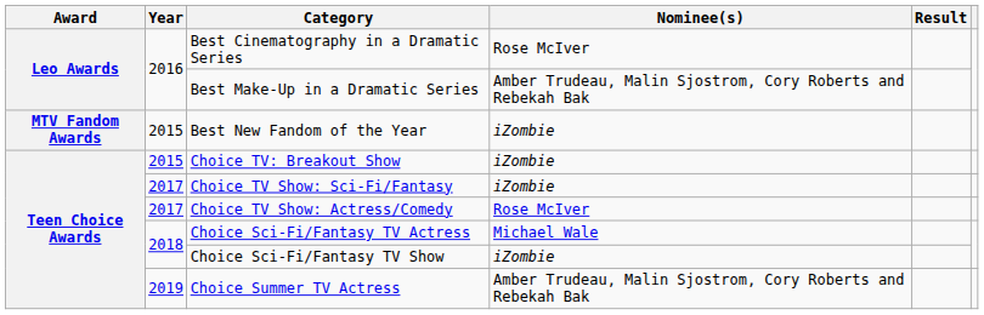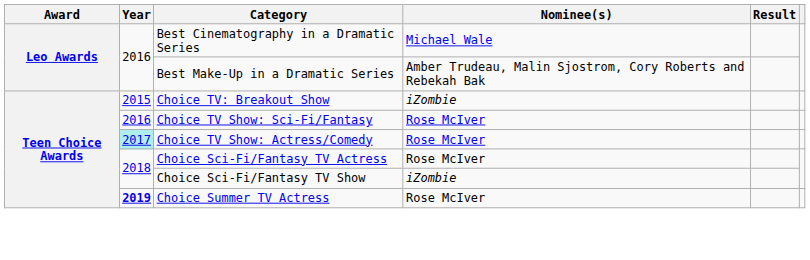Best Cinematography in a Dramatic Series | Nominee(s): Rose McIver -> Michael Wale
- row: MTV Fandom Awards | 2015 | Best New Fandom of the Year | iZombie
Choice TV Show: Sci-Fi/Fantasy | Year: 2017 -> 2016
Choice TV Show: Sci-Fi/Fantasy | Nominee(s): iZombie -> Rose McIver
Choice TV Show: Actress/Comedy | Year: no background -> paleturquoise background
Choice Sci-Fi/Fantasy TV Actress | Nominee(s): Michael Wale -> Rose McIver
Choice Summer TV Actress | Year: normal -> bold
Choice Summer TV Actress | Nominee(s): Amber Trudeau, Malin Sjostrom, Cory Roberts and Rebekah Bak -> Rose McIver
